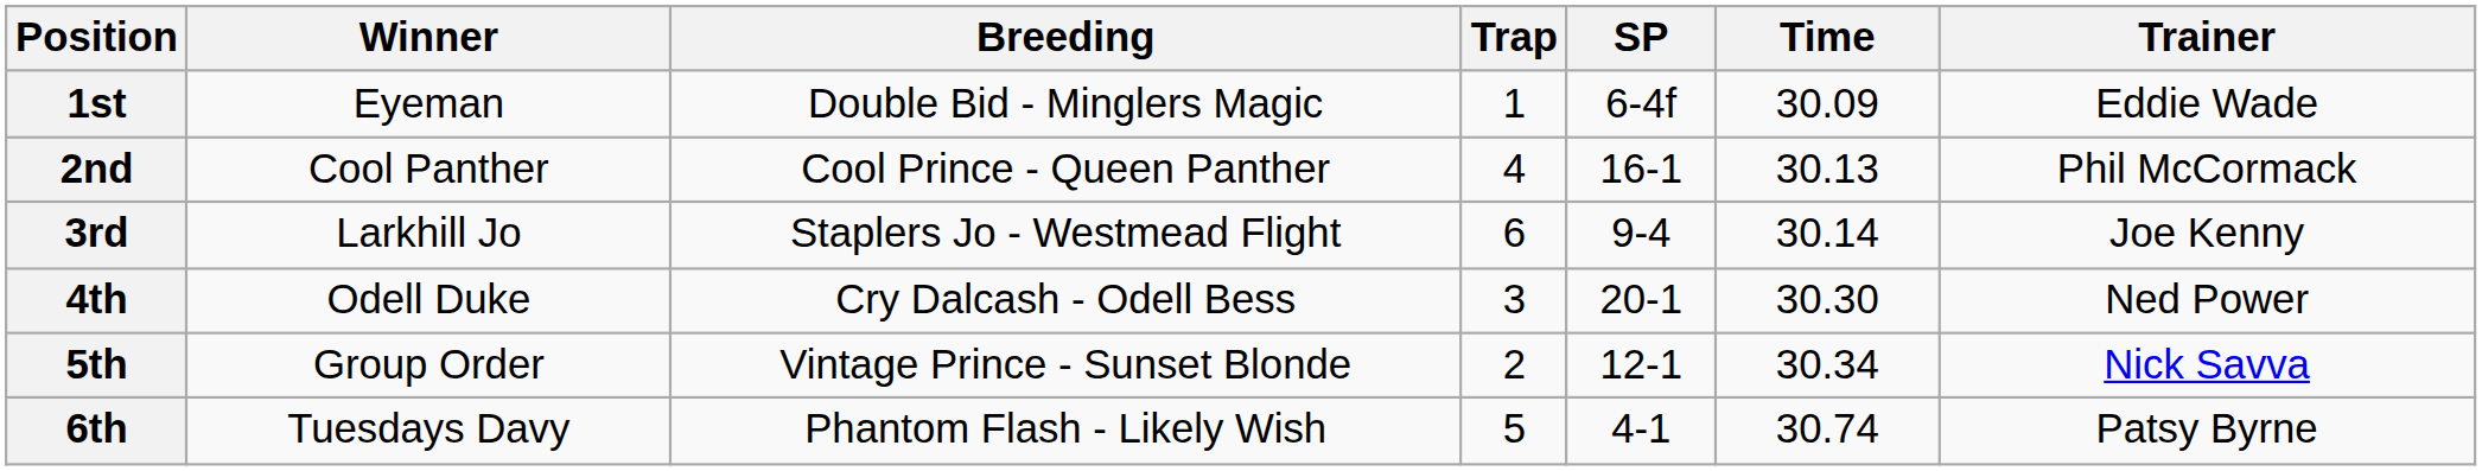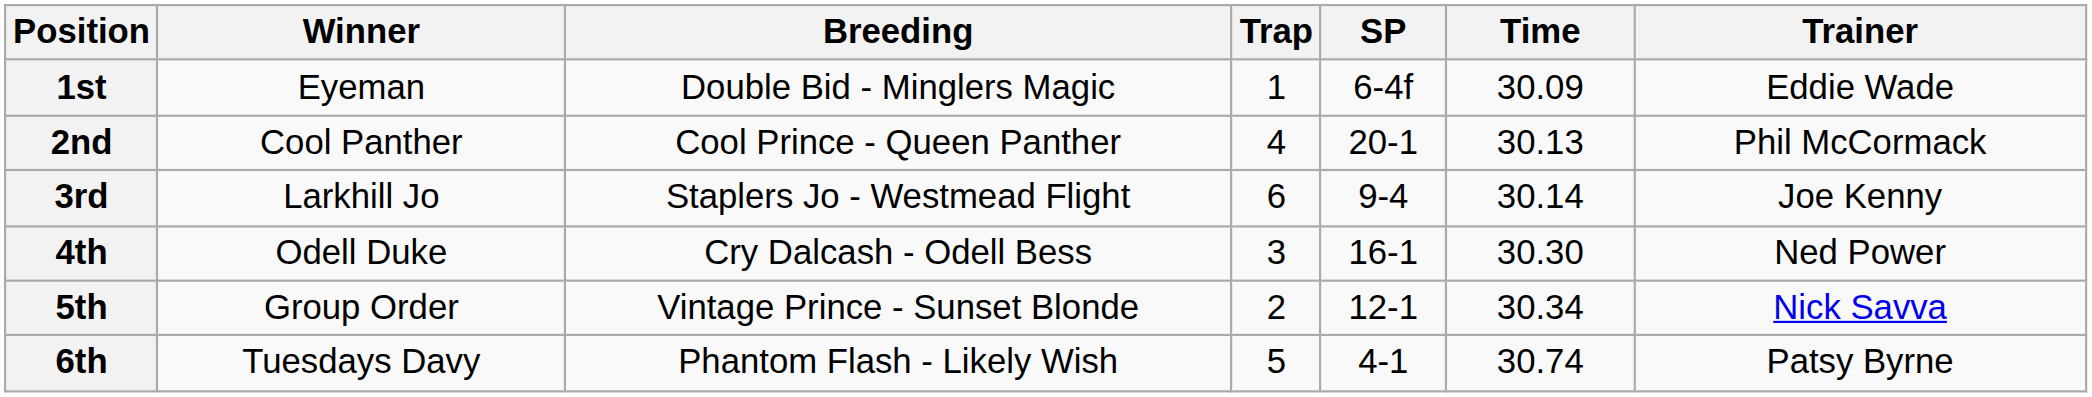2nd | SP: 16-1 -> 20-1
4th | SP: 20-1 -> 16-1
